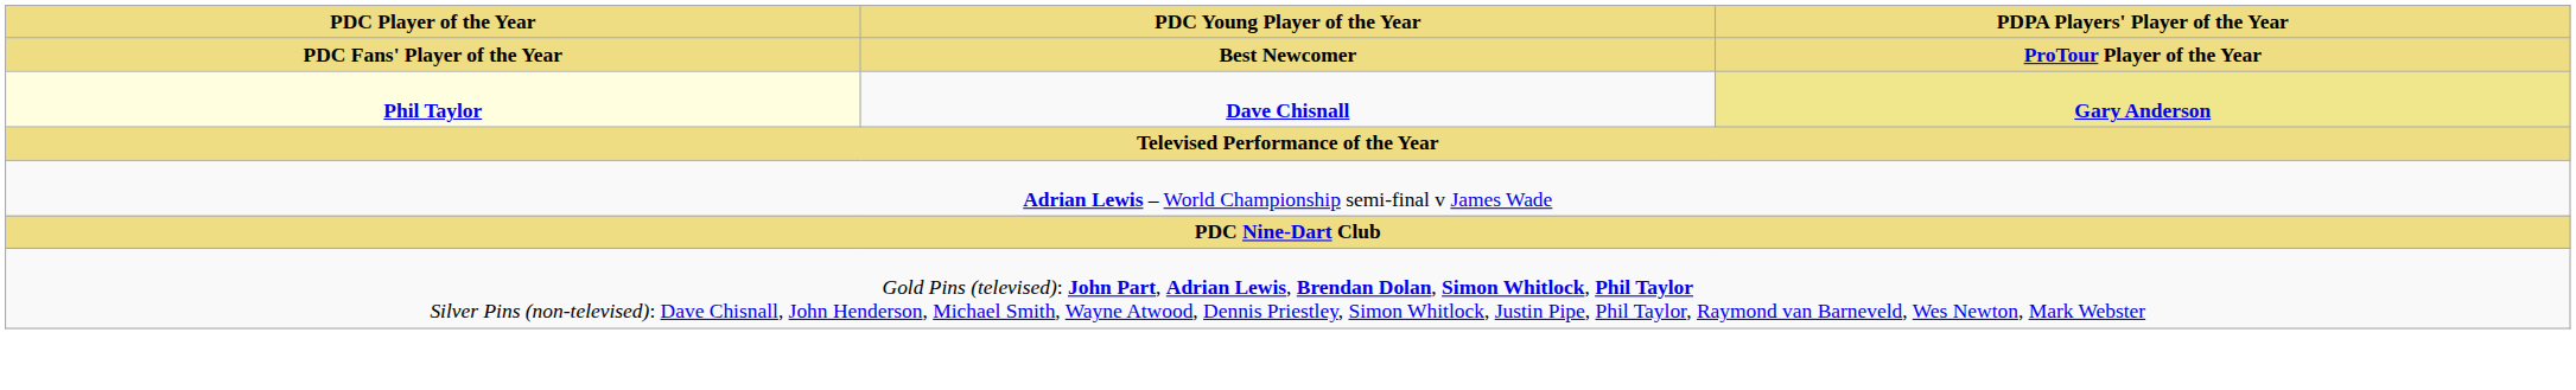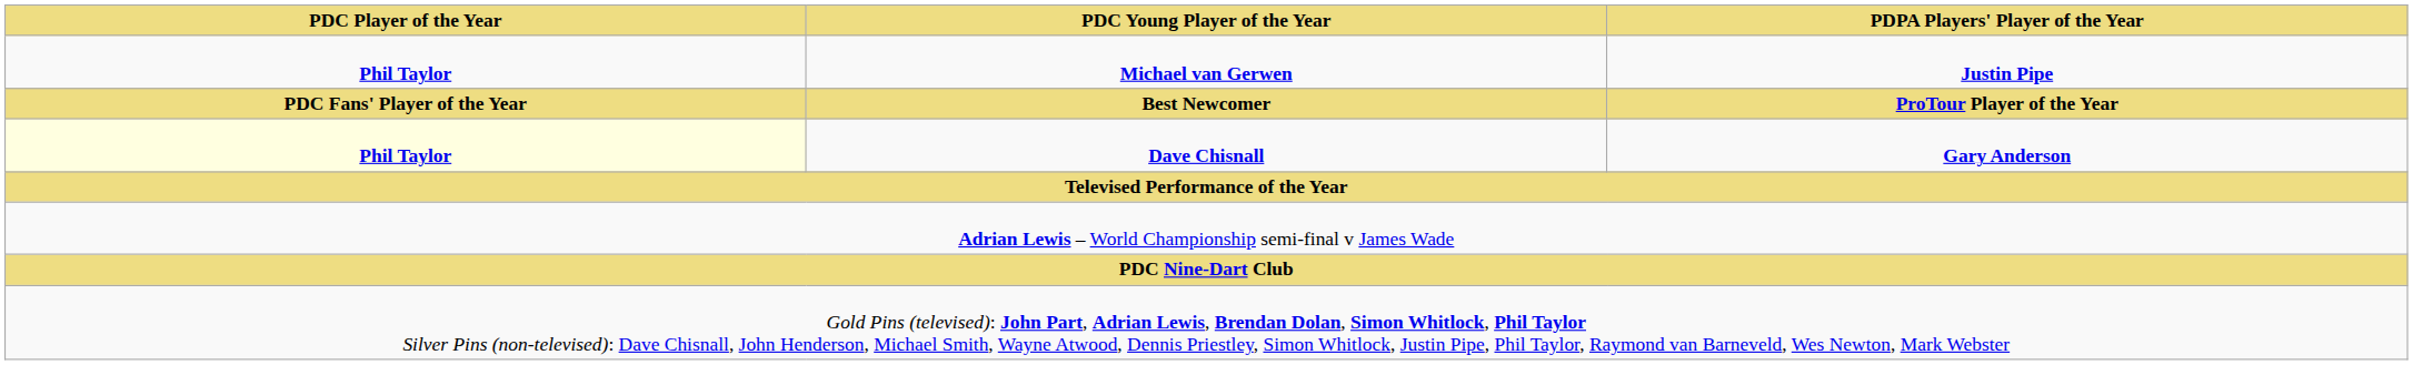+ row: Phil Taylor | Michael van Gerwen | Justin Pipe
Dave Chisnall | PDPA Players' Player of the Year: khaki background -> no background
